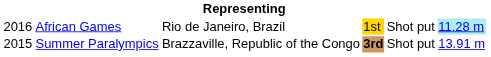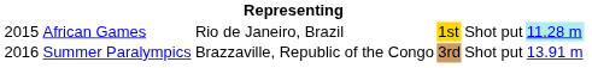African Games | column 1: 2016 -> 2015
Summer Paralympics | column 1: 2015 -> 2016
Summer Paralympics | column 4: bold -> normal
